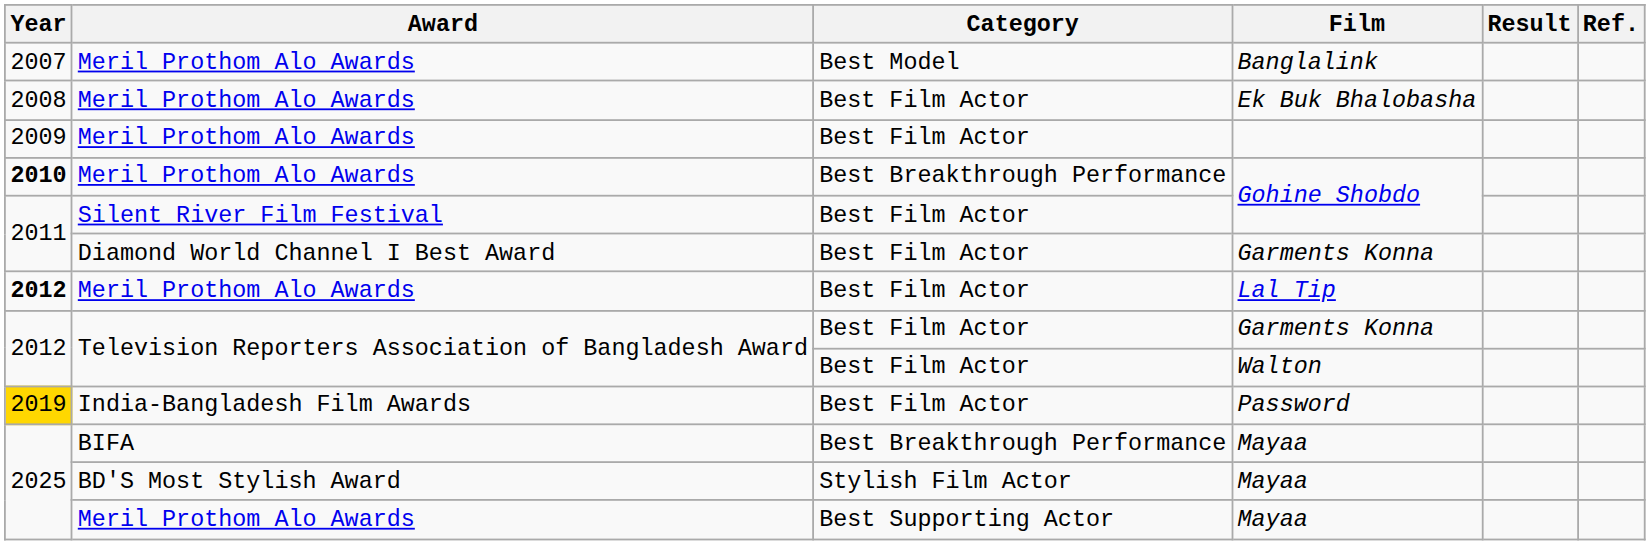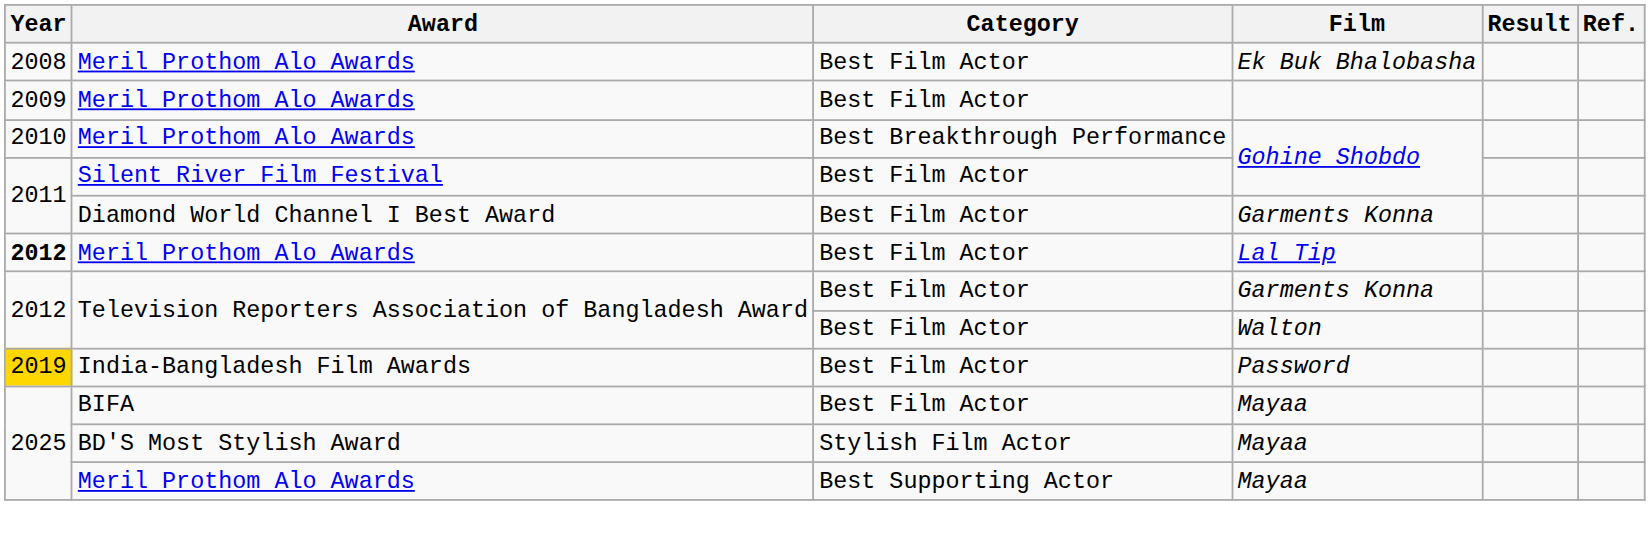- row: 2007 | Meril Prothom Alo Awards | Best Model | Banglalink
Meril Prothom Alo Awards / Gohine Shobdo | Year: bold -> normal
BIFA / Mayaa | Category: Best Breakthrough Performance -> Best Film Actor
